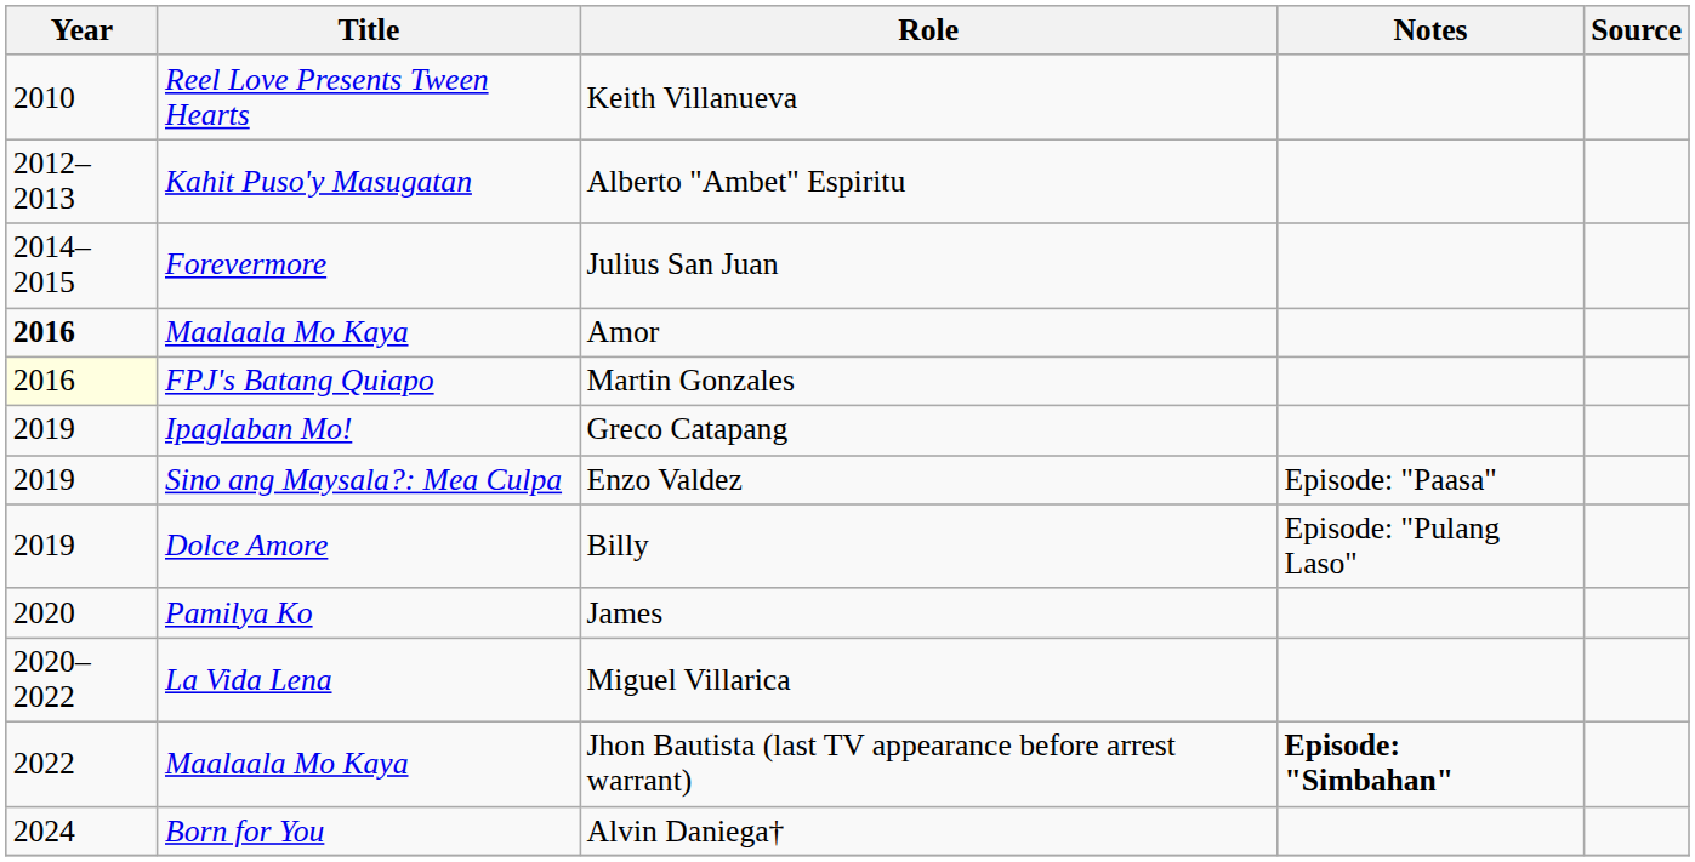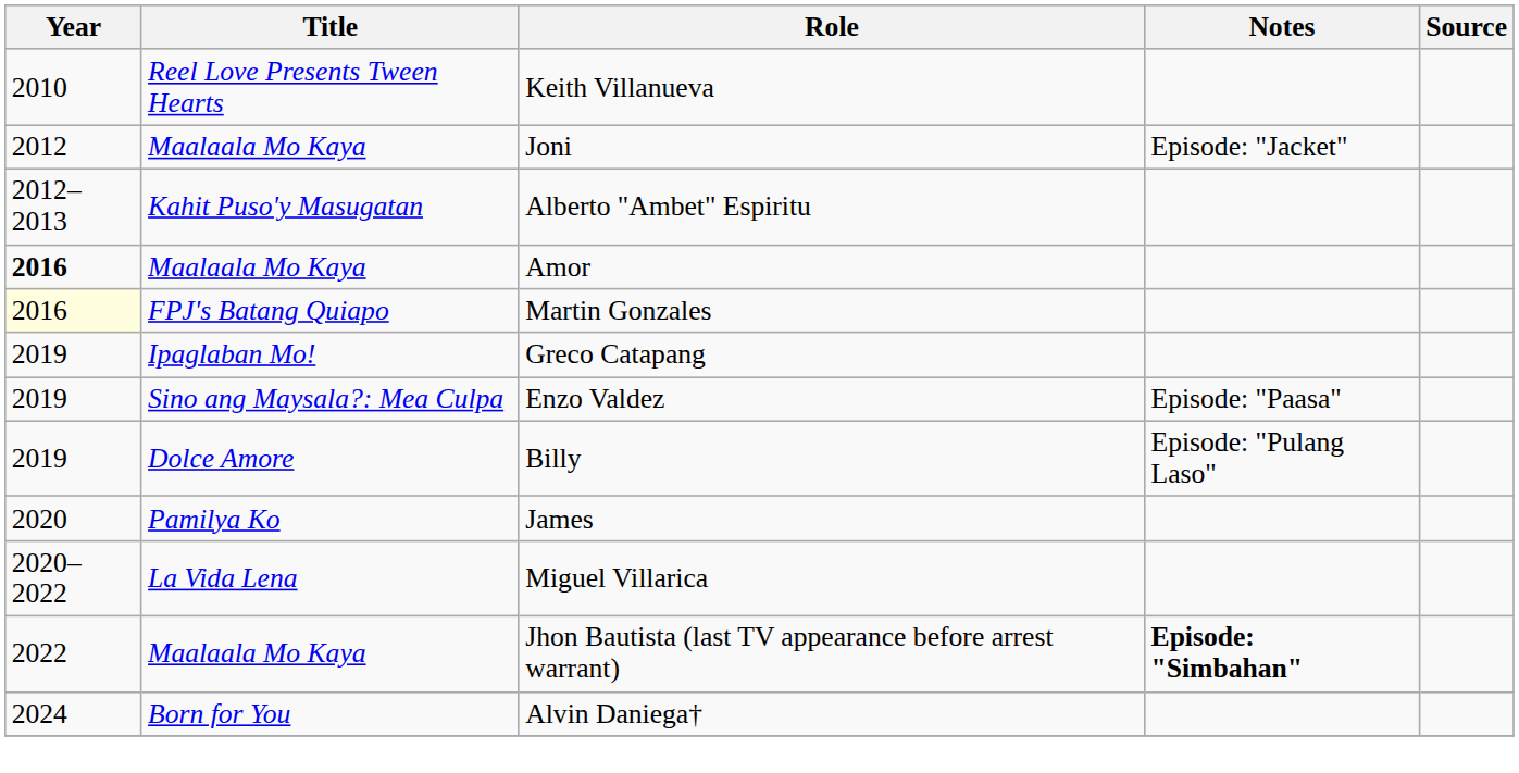+ row: 2012 | Maalaala Mo Kaya | Joni | Episode: "Jacket"
- row: 2014–2015 | Forevermore | Julius San Juan
